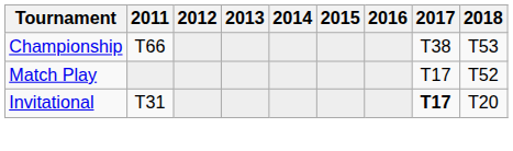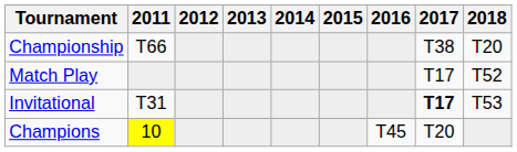Championship | 2018: T53 -> T20
Invitational | 2018: T20 -> T53
+ row: Champions | 10 | T45 | T20
